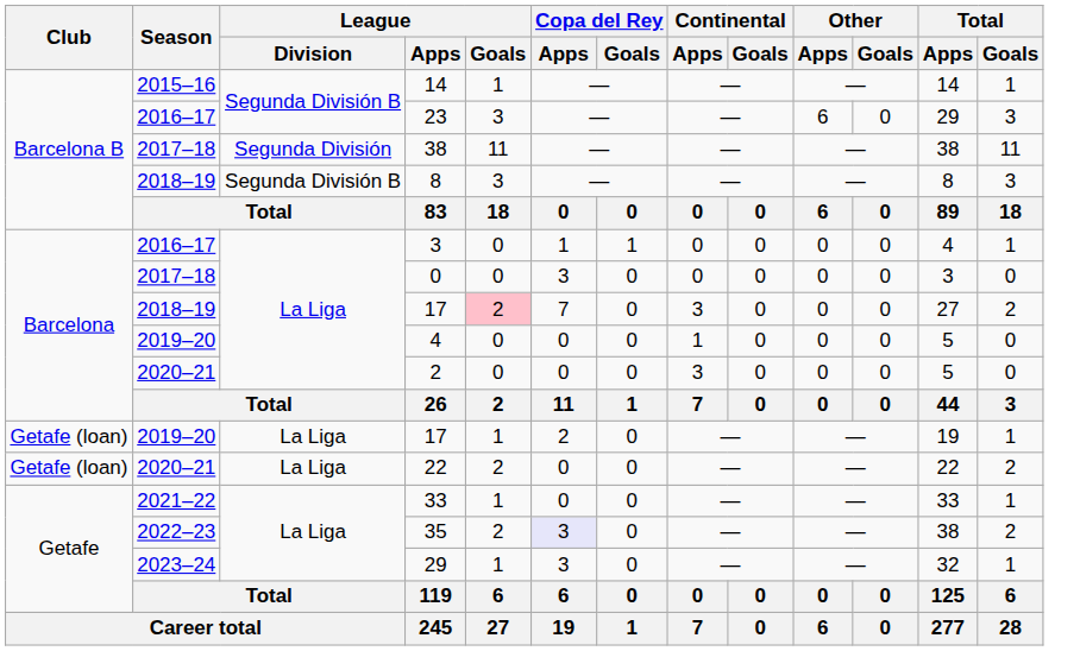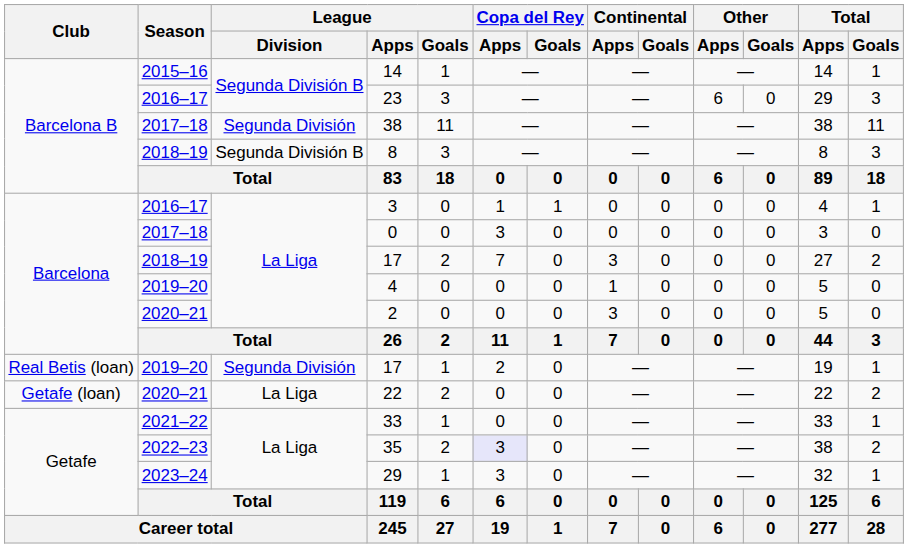2018–19 / 17 | League / Goals: pink background -> no background
2019–20 / 17 | Club: Getafe (loan) -> Real Betis (loan)
2019–20 / 17 | League / Division: La Liga -> Segunda División
